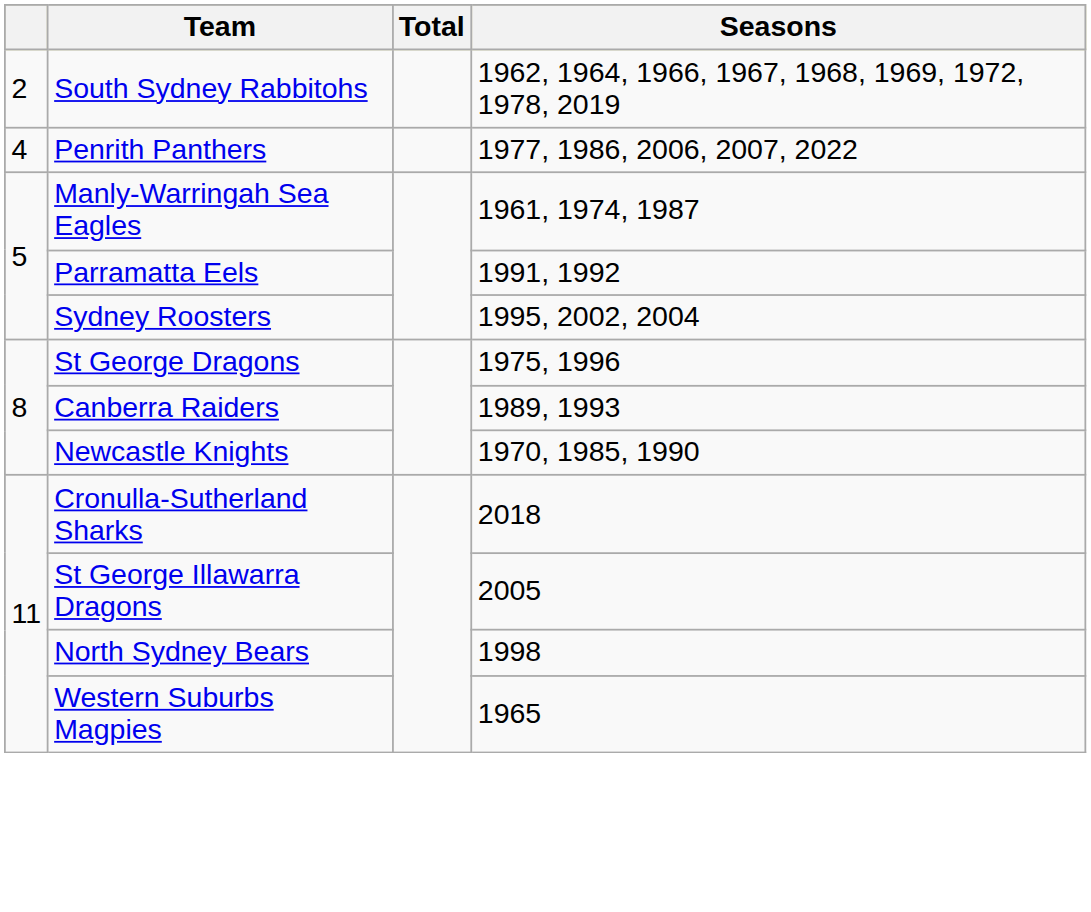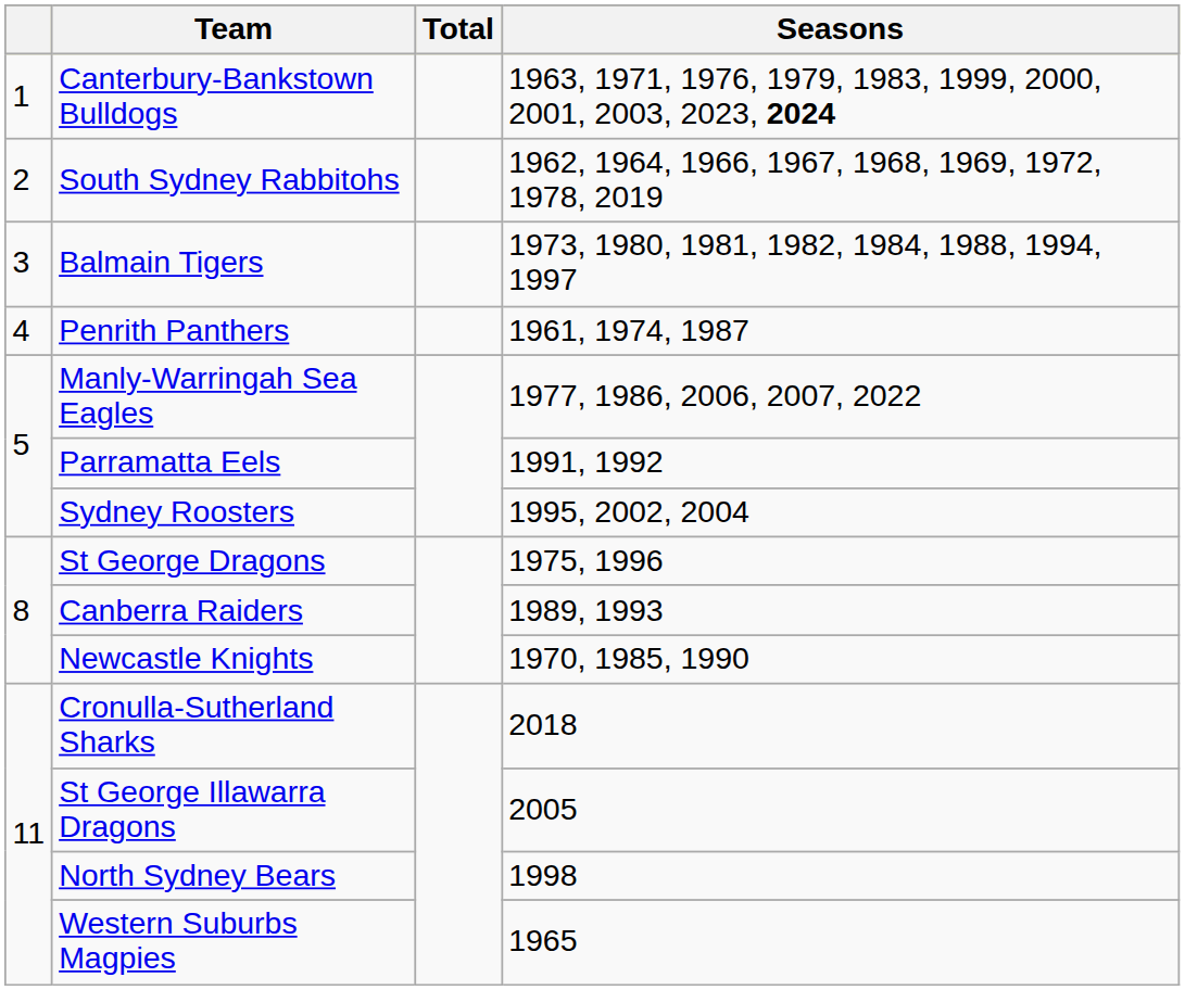+ row: 1 | Canterbury-Bankstown Bulldogs | 1963, 1971, 1976, 1979, 1983, 1999, 2000, 2001, 2003, 2023, 2024
+ row: 3 | Balmain Tigers | 1973, 1980, 1981, 1982, 1984, 1988, 1994, 1997
Penrith Panthers | Seasons: 1977, 1986, 2006, 2007, 2022 -> 1961, 1974, 1987
Manly-Warringah Sea Eagles | Seasons: 1961, 1974, 1987 -> 1977, 1986, 2006, 2007, 2022
